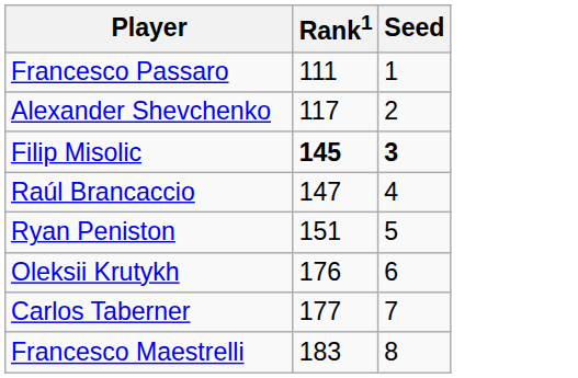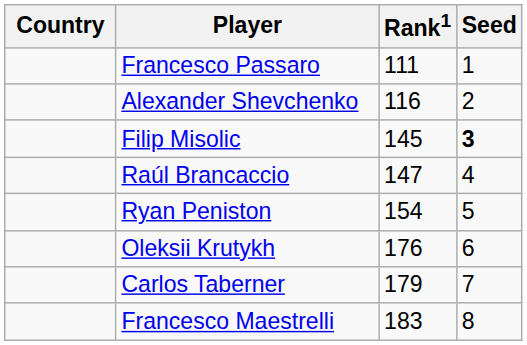+ column: Country
Alexander Shevchenko | Rank1: 117 -> 116
Filip Misolic | Rank1: bold -> normal
Ryan Peniston | Rank1: 151 -> 154
Carlos Taberner | Rank1: 177 -> 179
